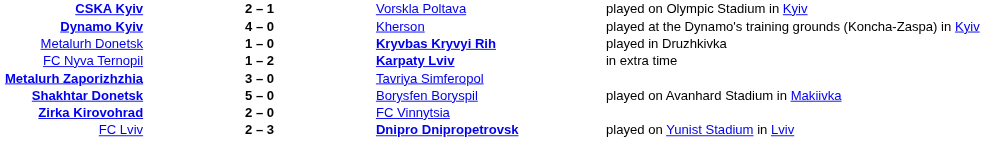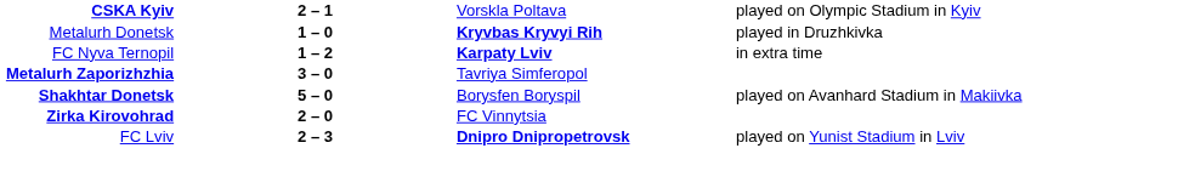- row: Dynamo Kyiv | 4 – 0 | Kherson | played at the Dynamo's training grounds (Koncha-Zaspa) in Kyiv
